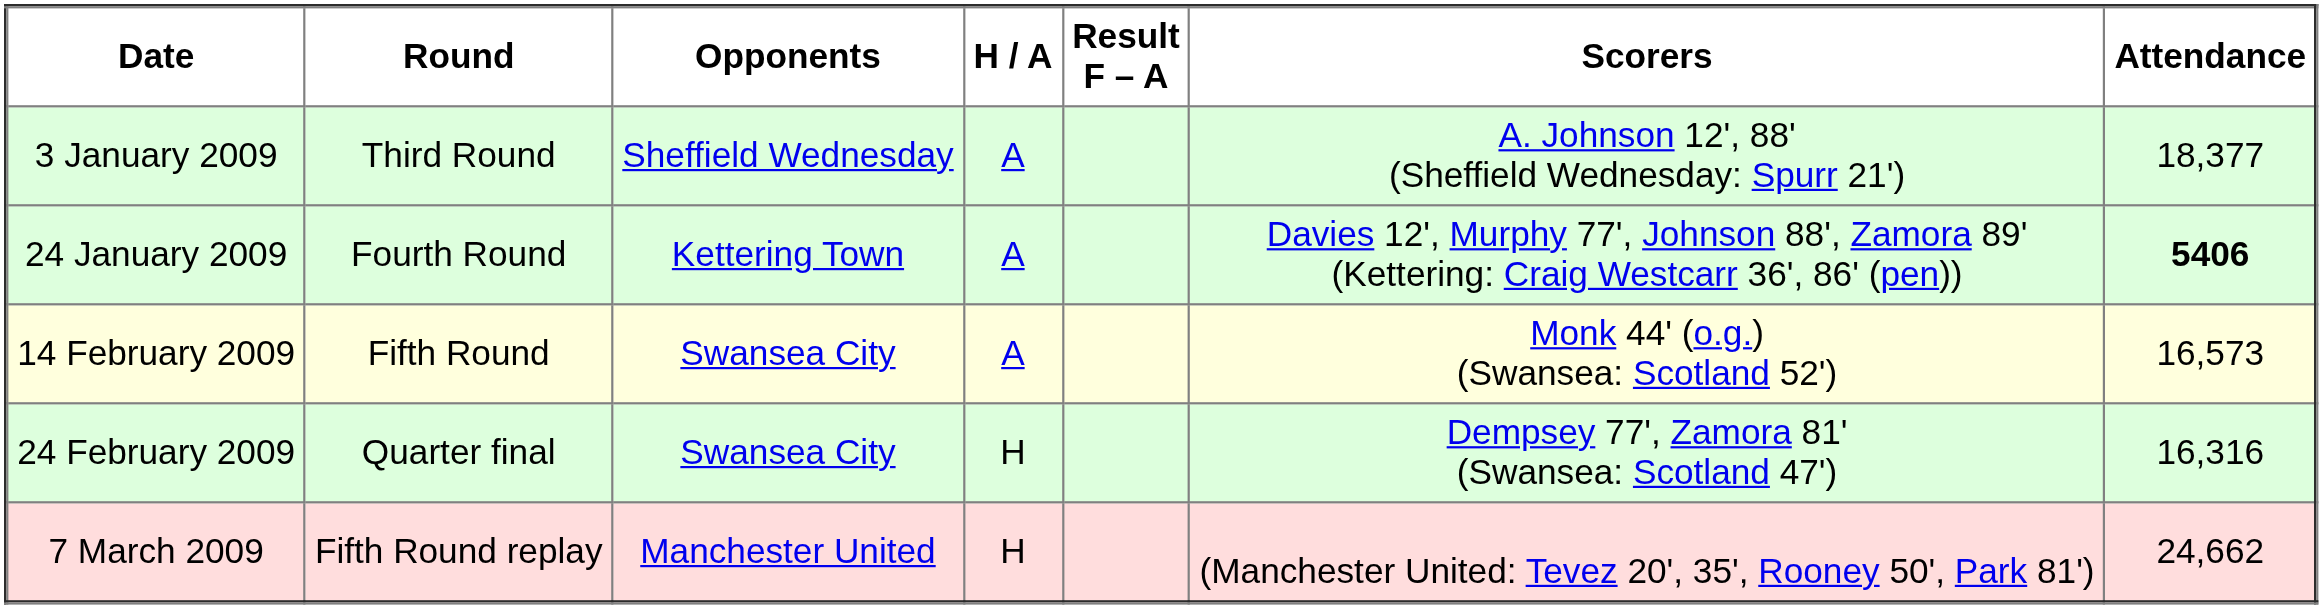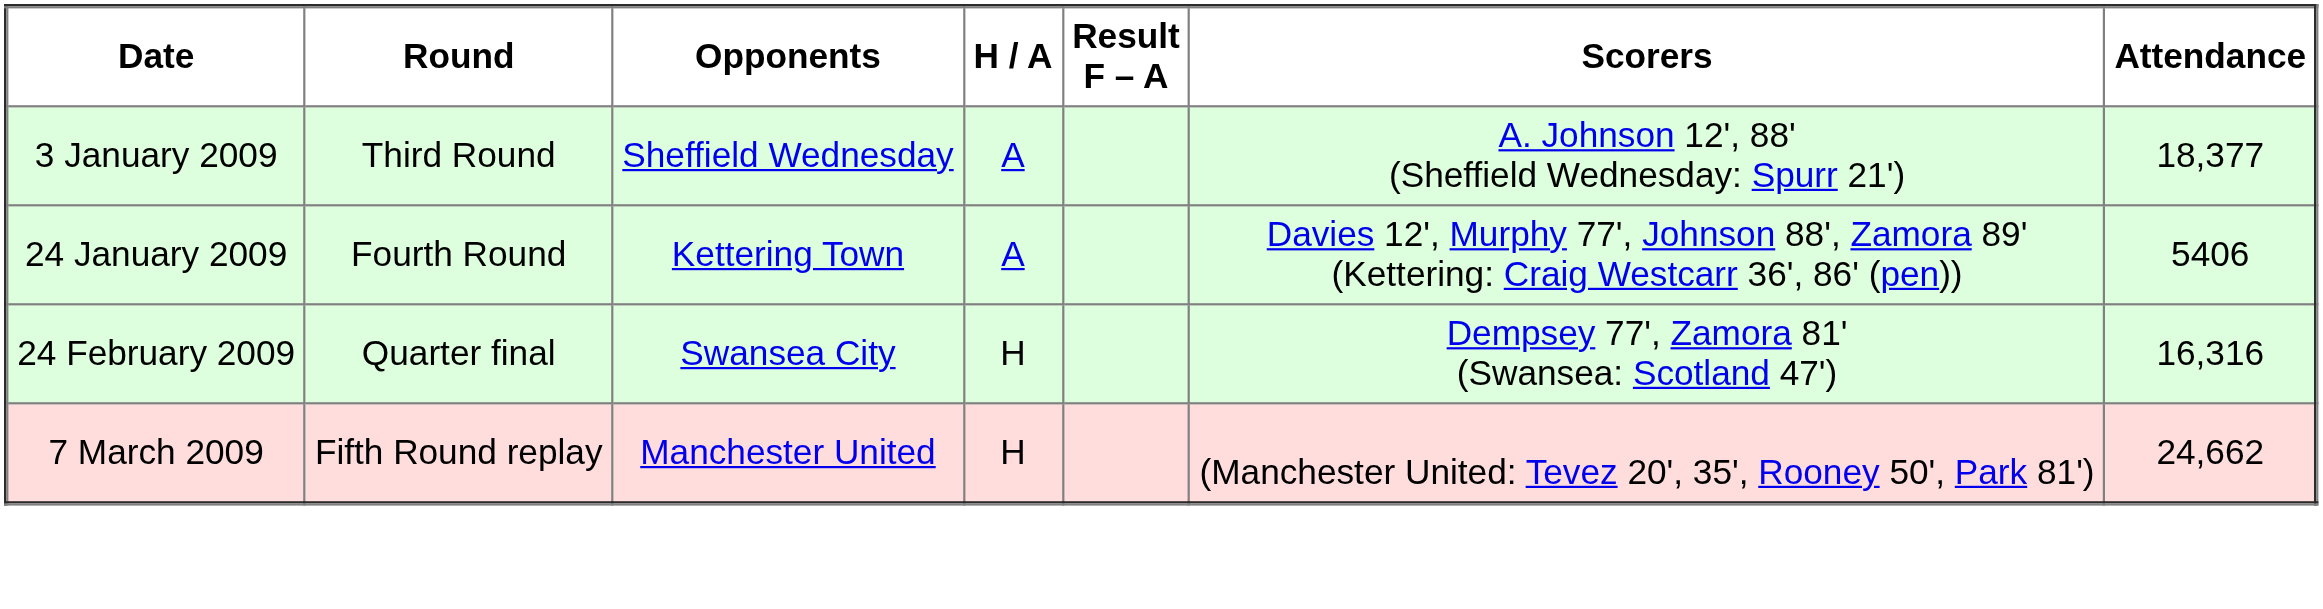24 January 2009 | Attendance: bold -> normal
- row: 14 February 2009 | Fifth Round | Swansea City | A | Monk 44' (o.g.) (Swansea: Scotland 52') | 16,573
